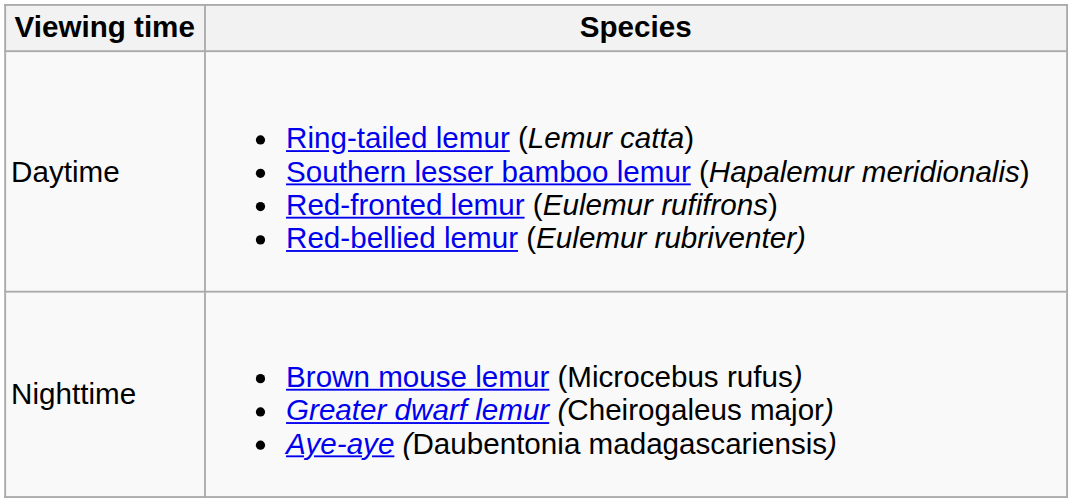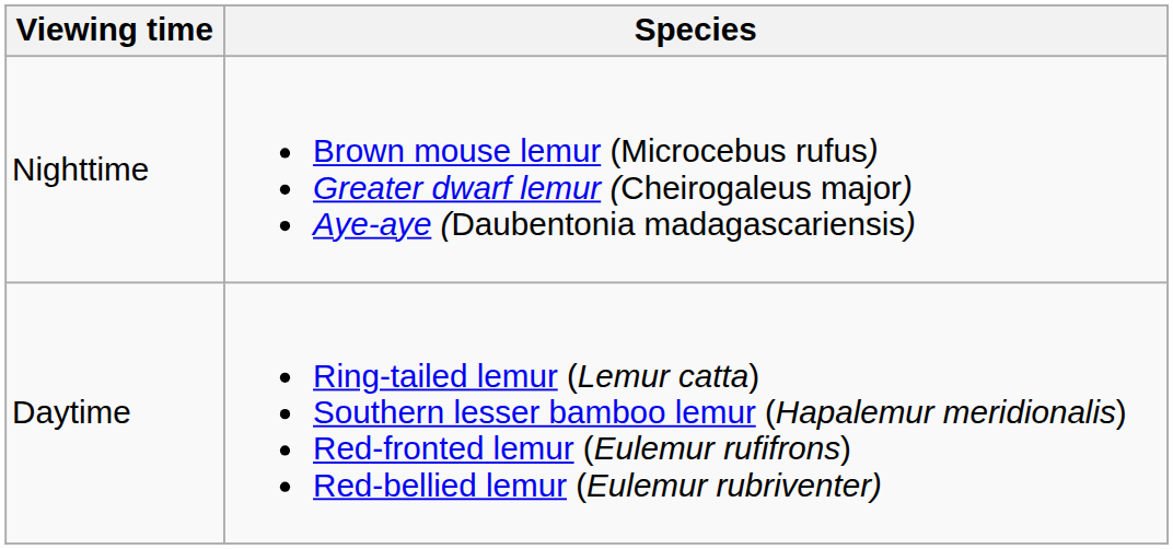rows swapped: Daytime <-> Nighttime
